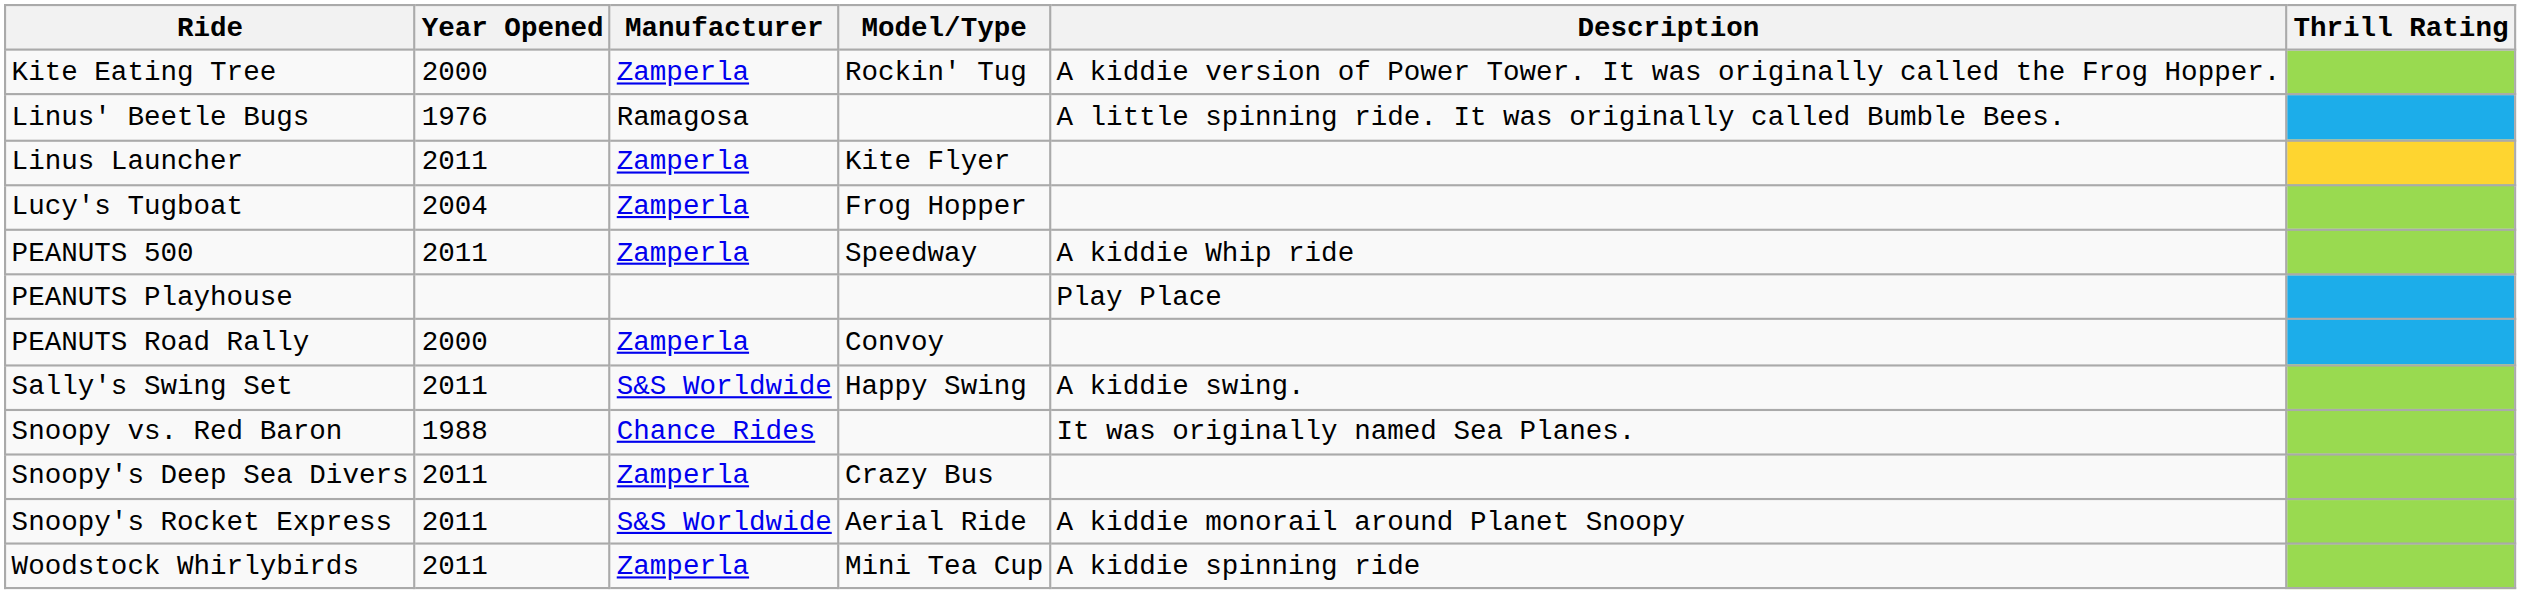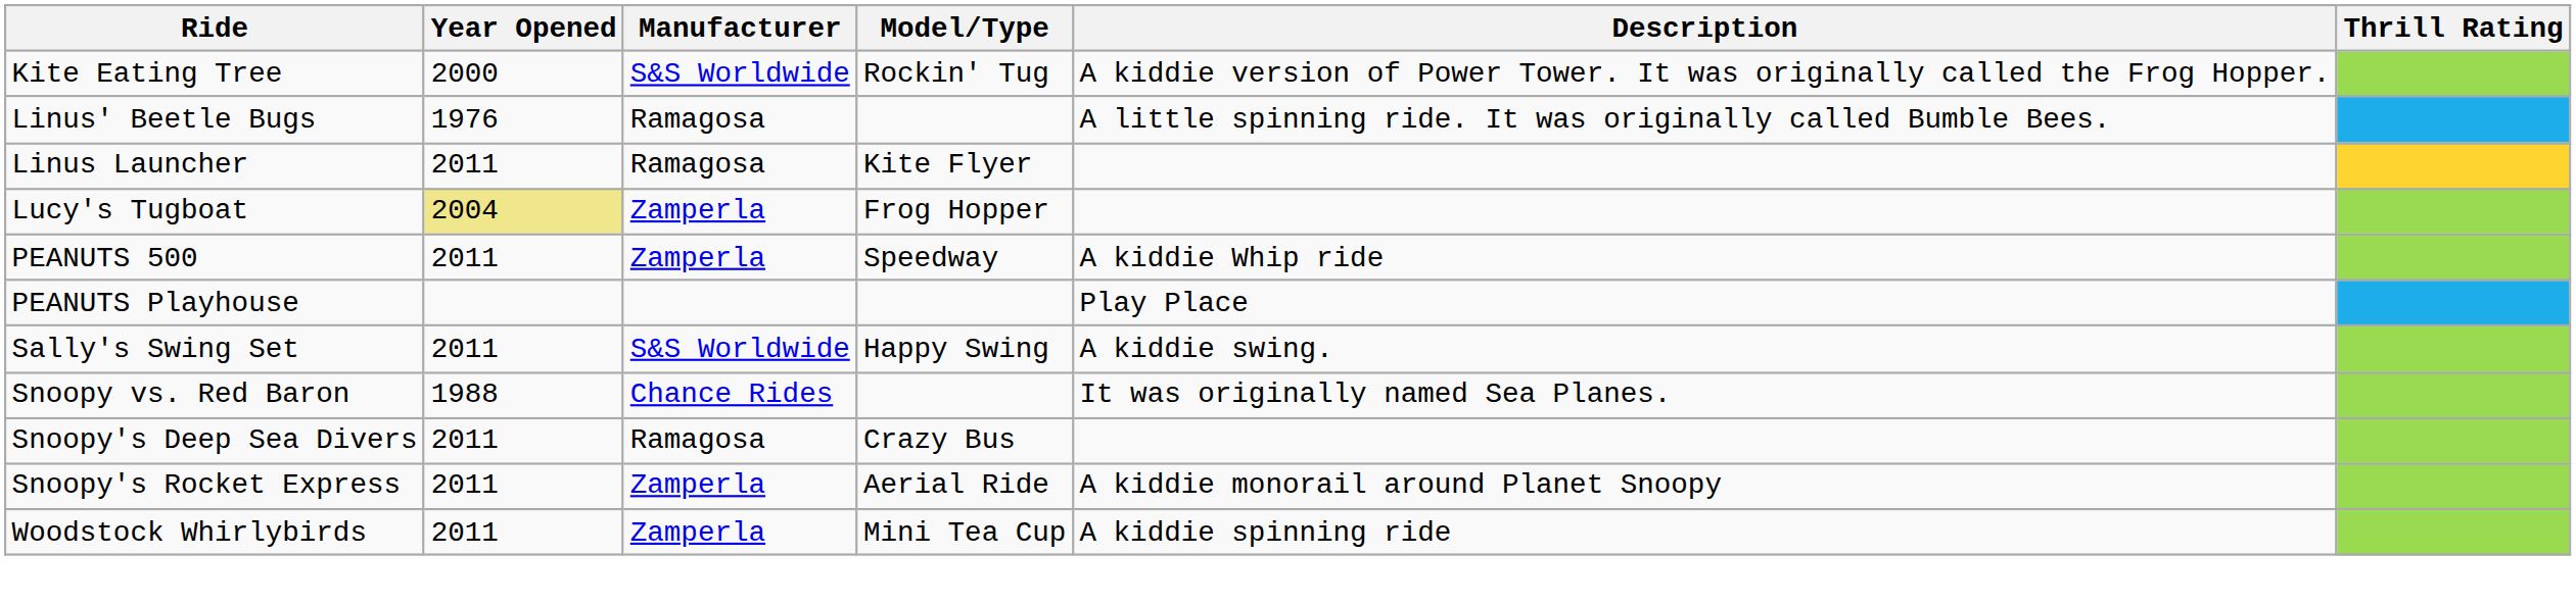Kite Eating Tree | Manufacturer: Zamperla -> S&S Worldwide
Linus Launcher | Manufacturer: Zamperla -> Ramagosa
Lucy's Tugboat | Year Opened: no background -> khaki background
- row: PEANUTS Road Rally | 2000 | Zamperla | Convoy
Snoopy's Deep Sea Divers | Manufacturer: Zamperla -> Ramagosa
Snoopy's Rocket Express | Manufacturer: S&S Worldwide -> Zamperla
